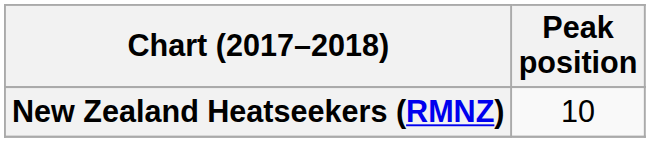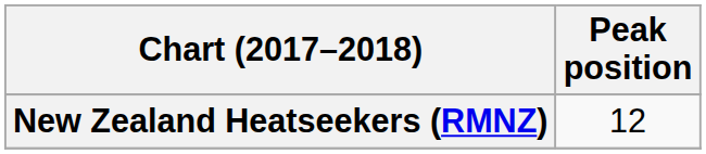New Zealand Heatseekers (RMNZ) | Peak position: 10 -> 12
